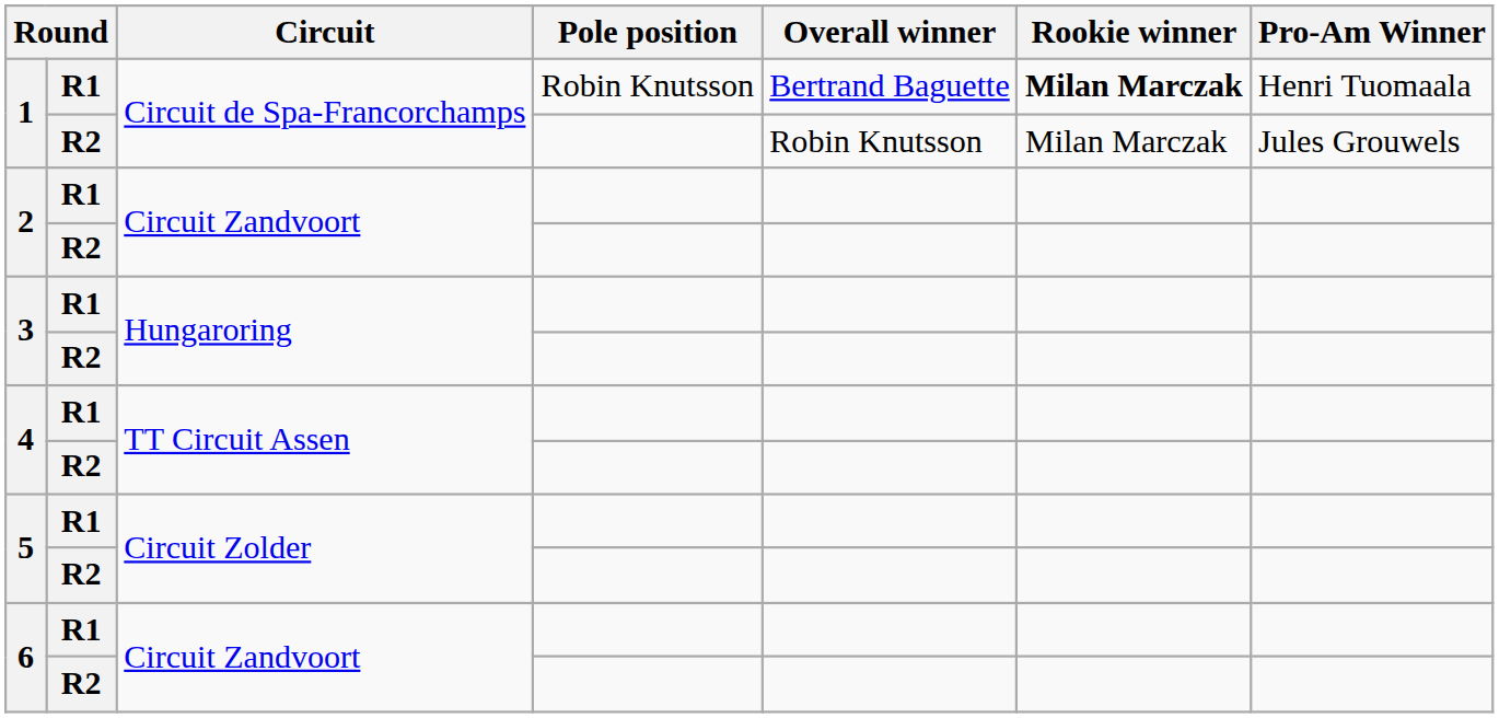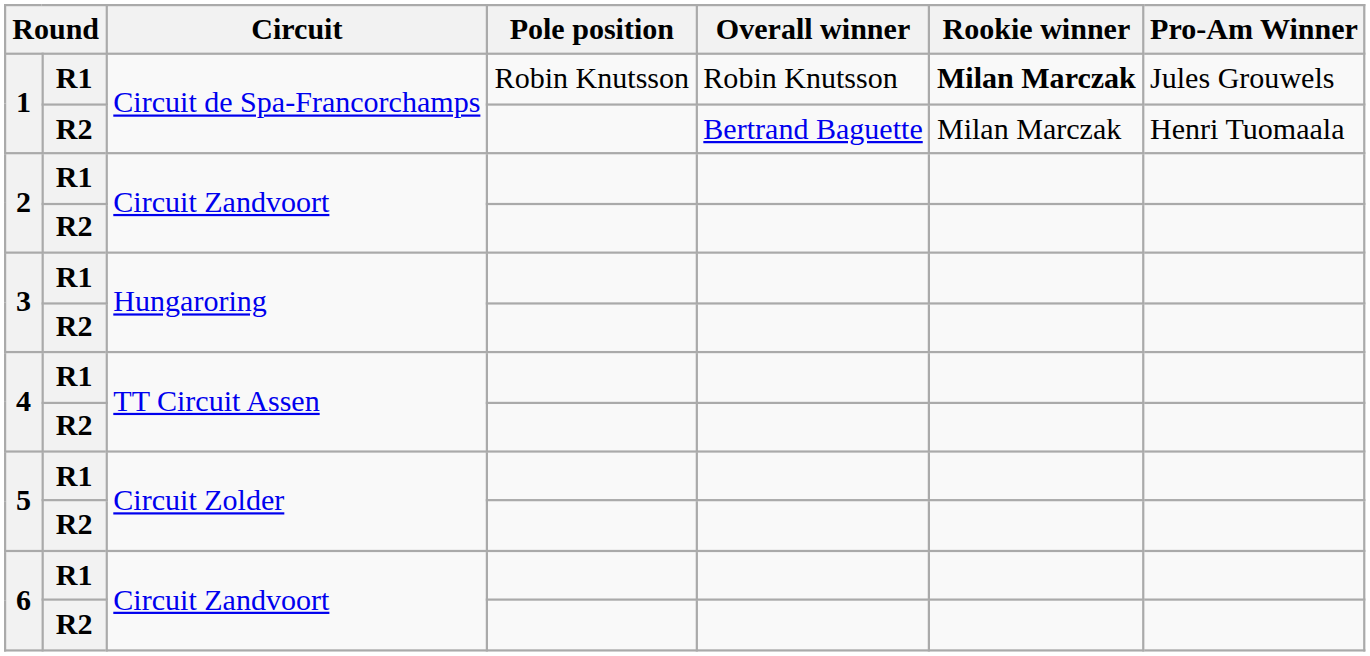1 / R1 | Overall winner: Bertrand Baguette -> Robin Knutsson
1 / R1 | Pro-Am Winner: Henri Tuomaala -> Jules Grouwels
1 / R2 | Overall winner: Robin Knutsson -> Bertrand Baguette
1 / R2 | Pro-Am Winner: Jules Grouwels -> Henri Tuomaala
